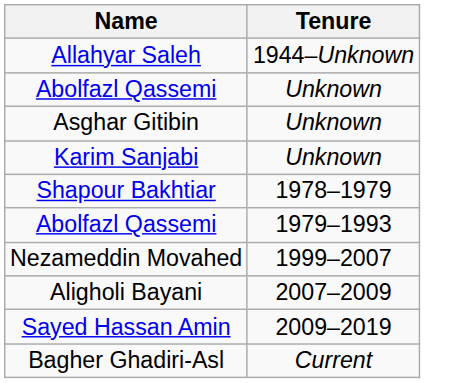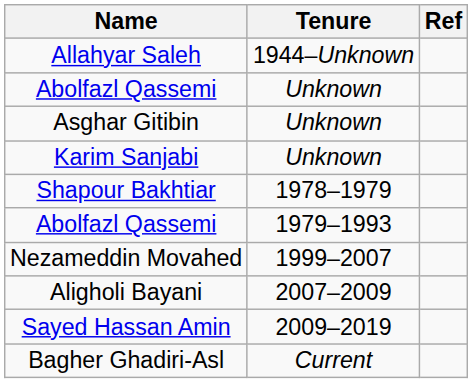+ column: Ref
